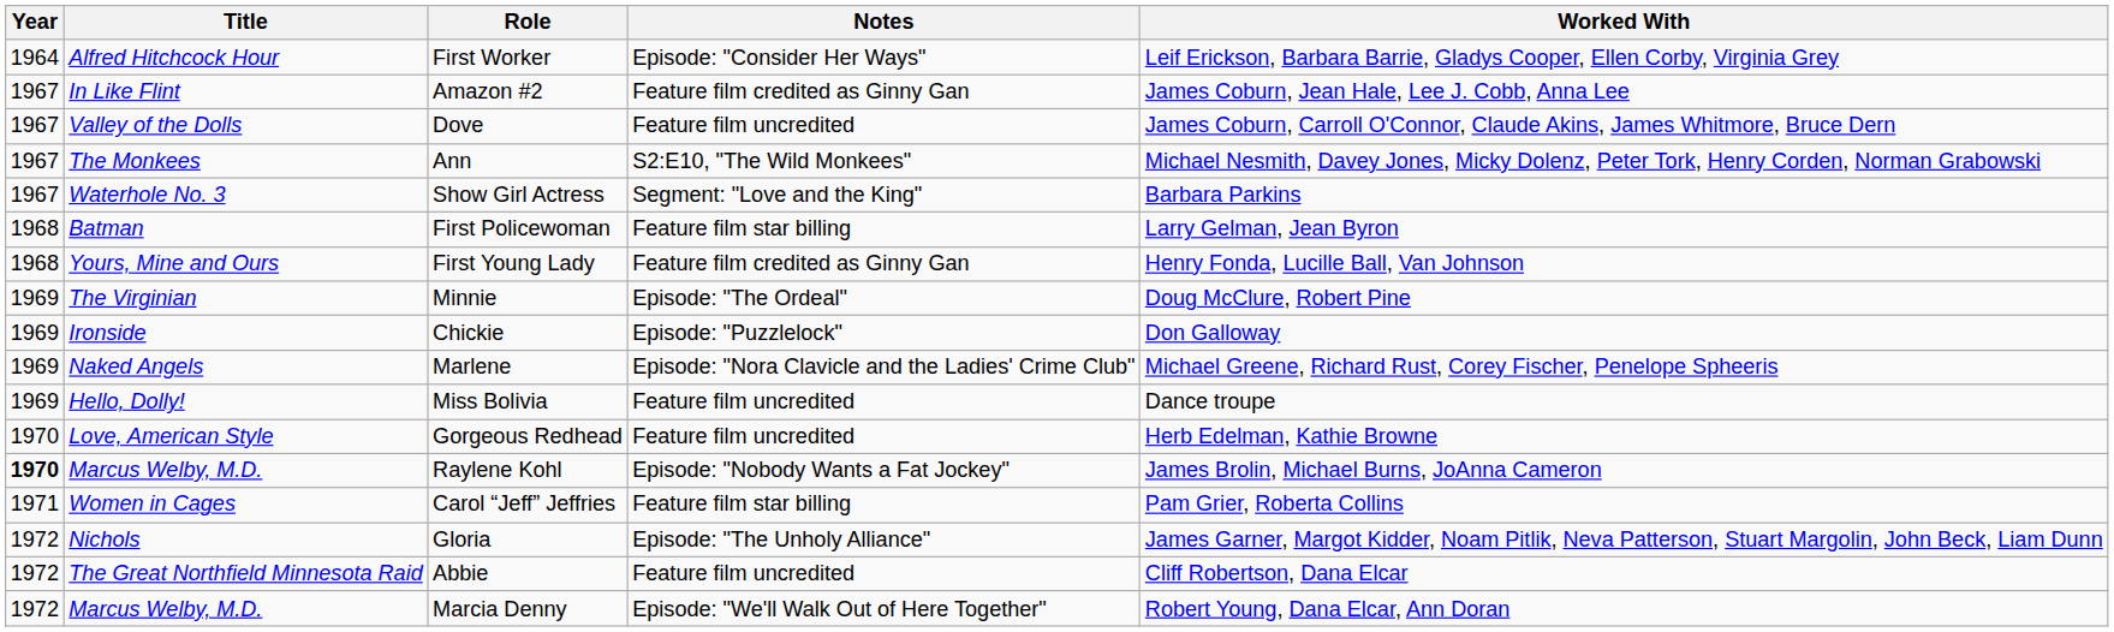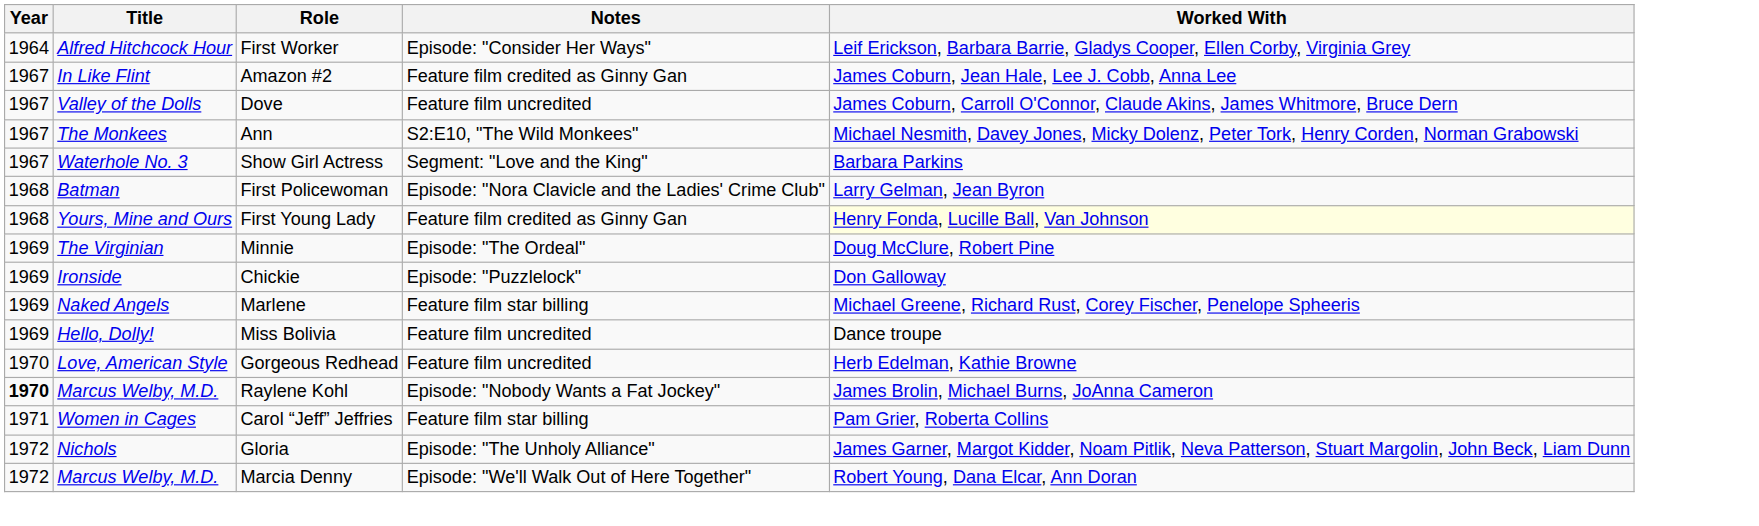First Policewoman | Notes: Feature film star billing -> Episode: "Nora Clavicle and the Ladies' Crime Club"
First Young Lady | Worked With: no background -> lightyellow background
Marlene | Notes: Episode: "Nora Clavicle and the Ladies' Crime Club" -> Feature film star billing
- row: 1972 | The Great Northfield Minnesota Raid | Abbie | Feature film uncredited | Cliff Robertson, Dana Elcar
